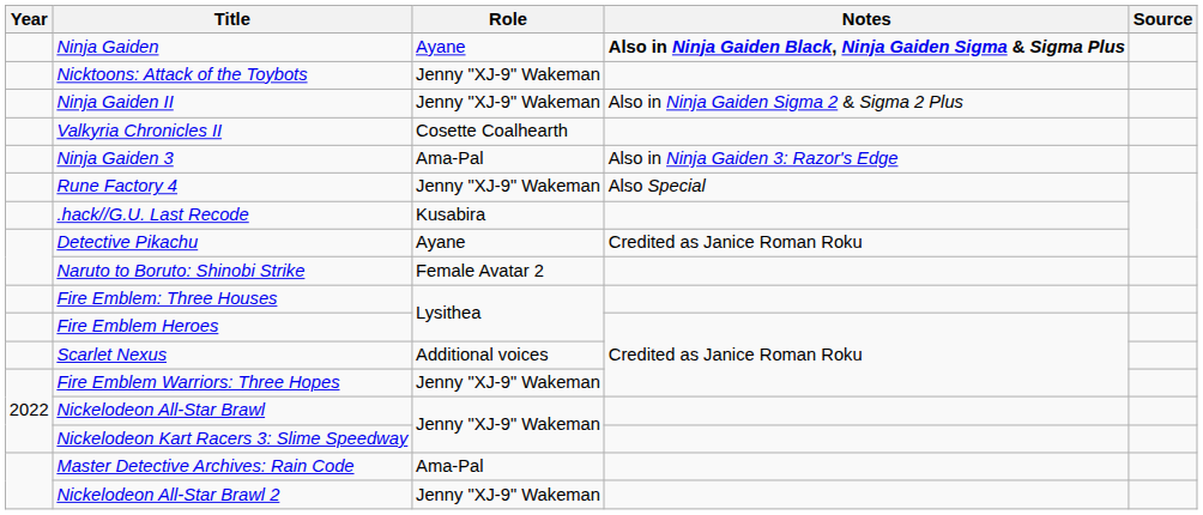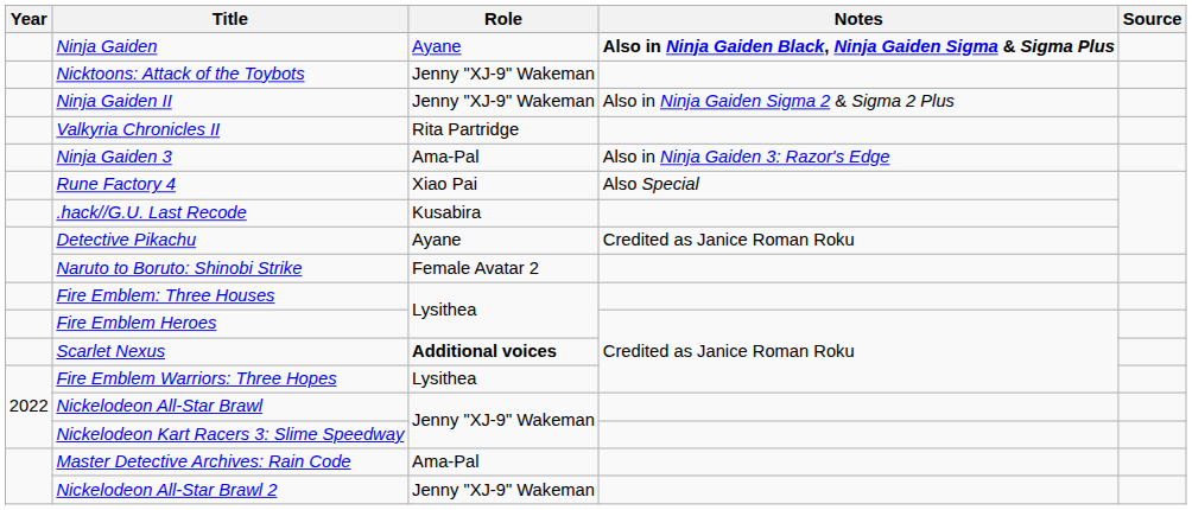Valkyria Chronicles II | Role: Cosette Coalhearth -> Rita Partridge
Rune Factory 4 | Role: Jenny "XJ-9" Wakeman -> Xiao Pai
Scarlet Nexus | Role: normal -> bold
Fire Emblem Warriors: Three Hopes | Role: Jenny "XJ-9" Wakeman -> Lysithea
